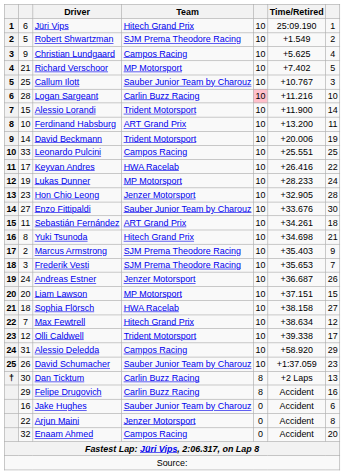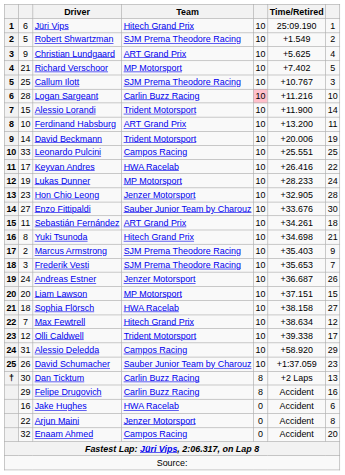Christian Lundgaard | Team: Campos Racing -> ART Grand Prix
Callum Ilott | Team: Sauber Junior Team by Charouz -> SJM Prema Theodore Racing
Jake Hughes | Team: Sauber Junior Team by Charouz -> HWA Racelab
